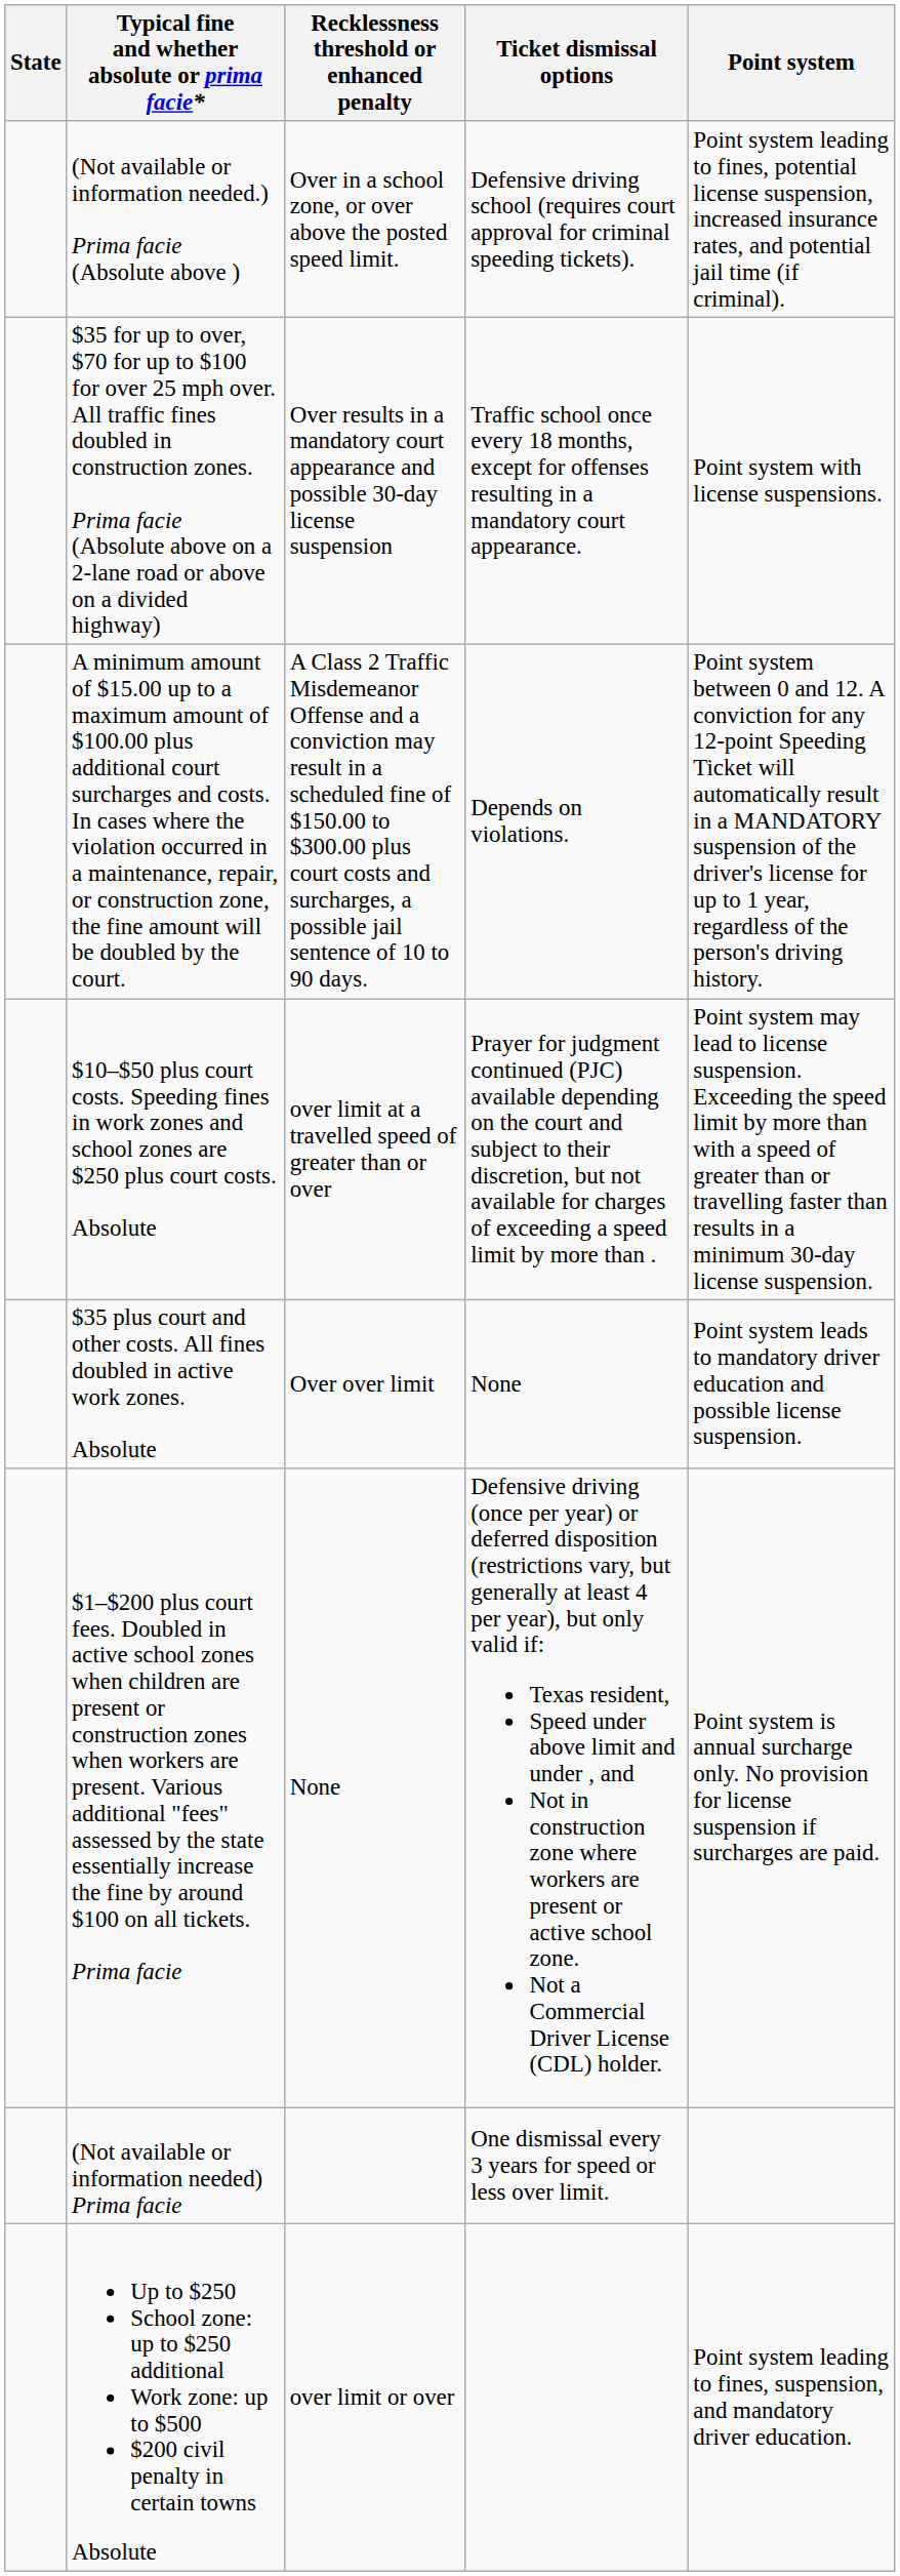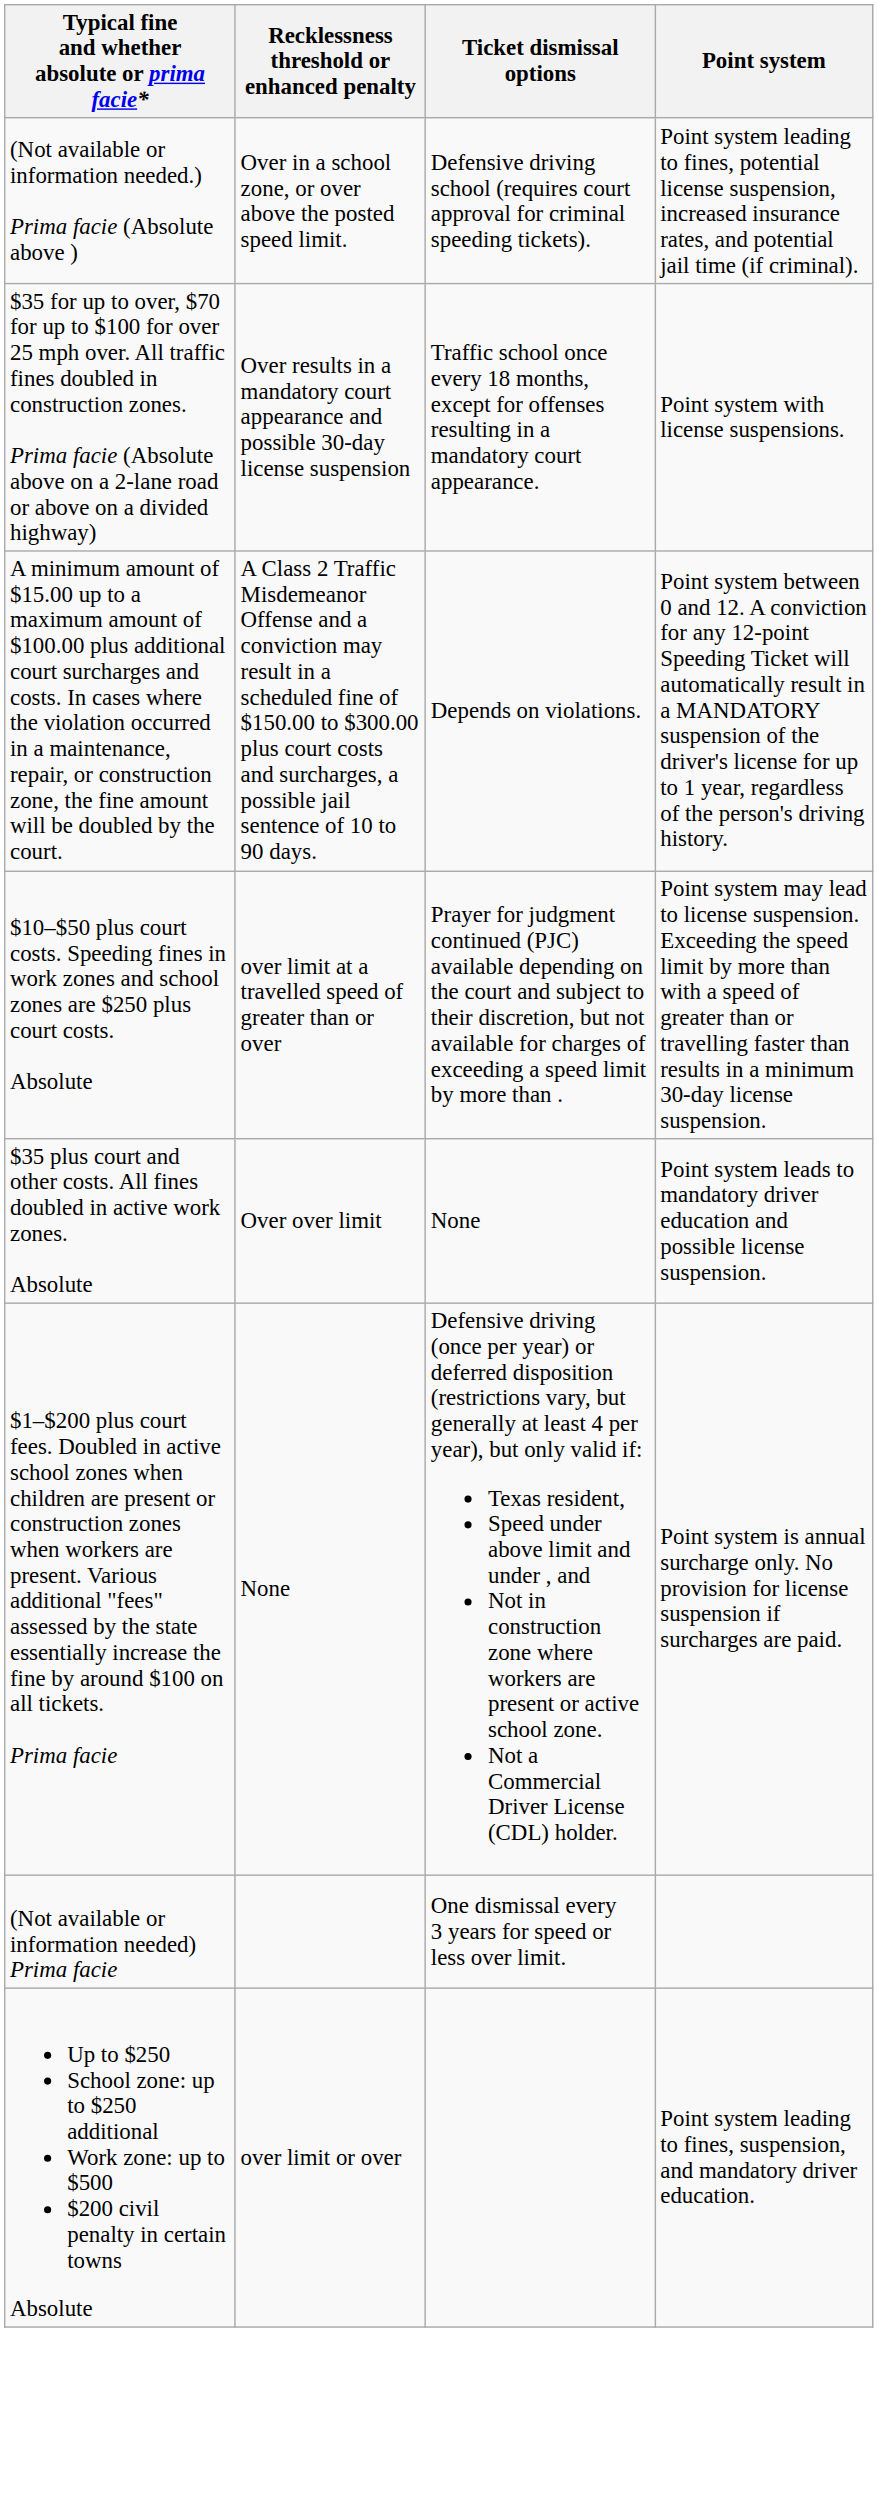- column: State
